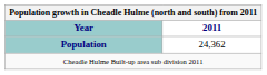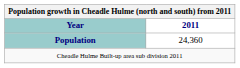Population | 2011: 24,362 -> 24,360
